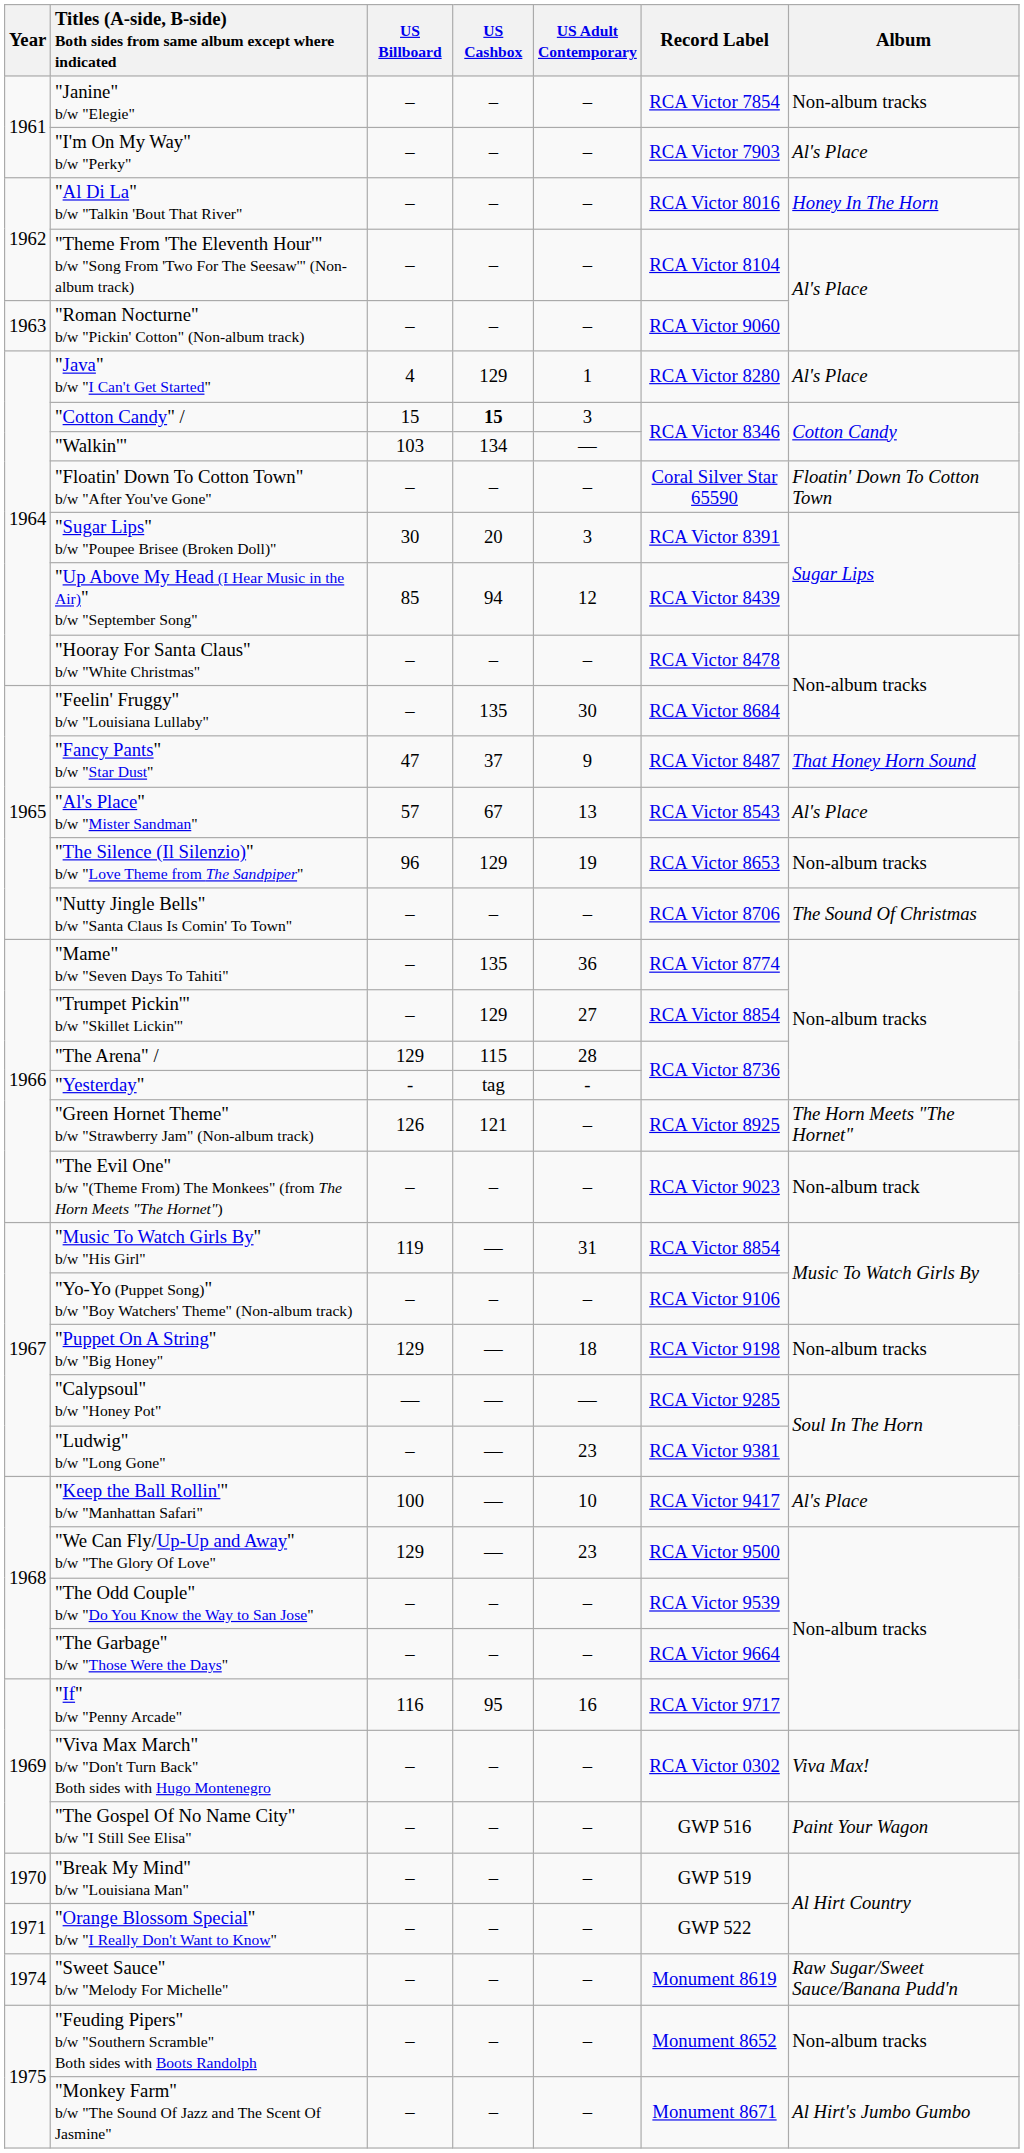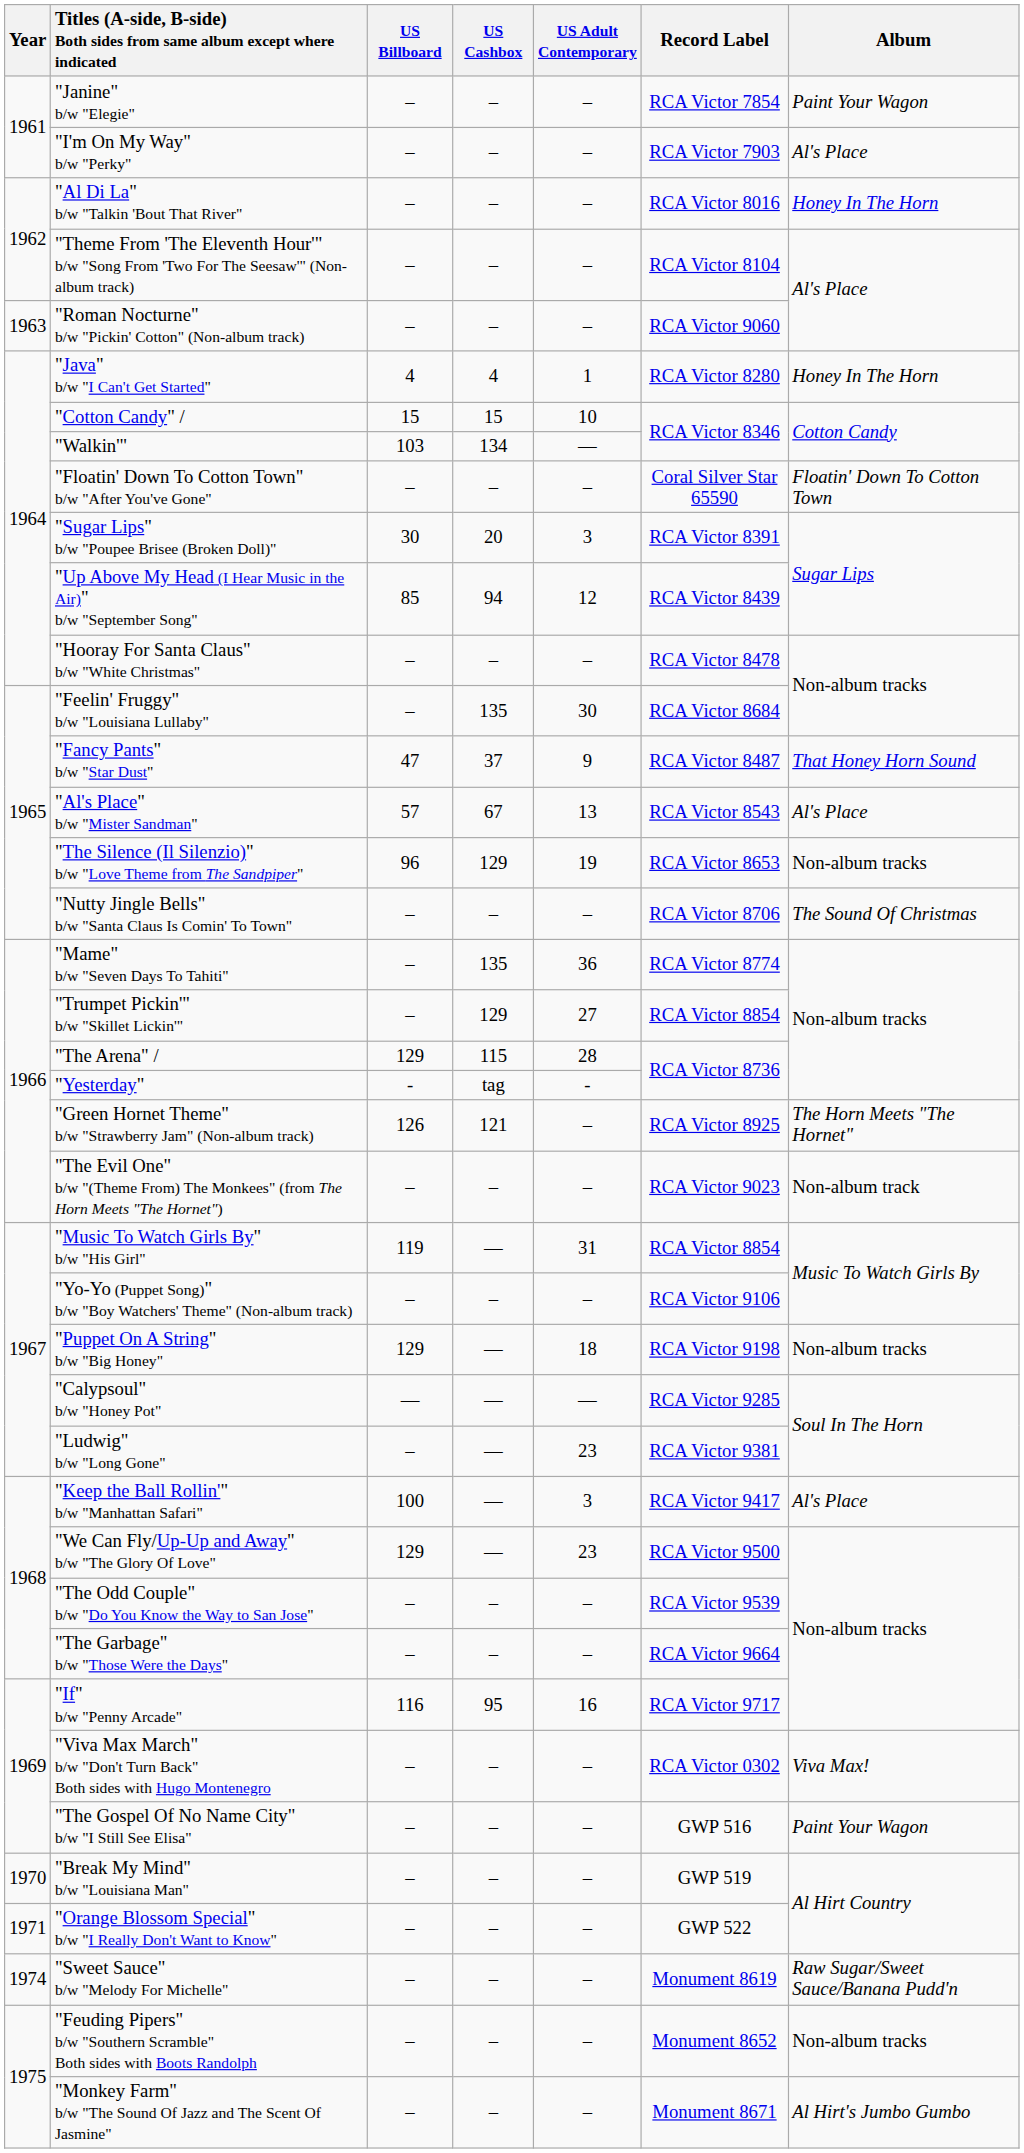"Janine" b/w "Elegie" | Album: Non-album tracks -> Paint Your Wagon
"Java" b/w "I Can't Get Started" | US Cashbox: 129 -> 4
"Java" b/w "I Can't Get Started" | Album: Al's Place -> Honey In The Horn
"Cotton Candy" / | US Cashbox: bold -> normal
"Cotton Candy" / | US Adult Contemporary: 3 -> 10
"Keep the Ball Rollin'" b/w "Manhattan Safari" | US Adult Contemporary: 10 -> 3
